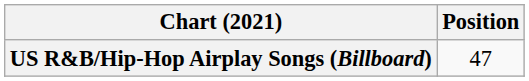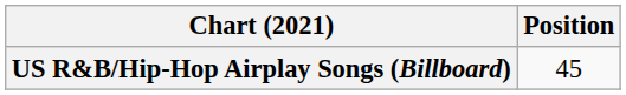US R&B/Hip-Hop Airplay Songs (Billboard) | Position: 47 -> 45
